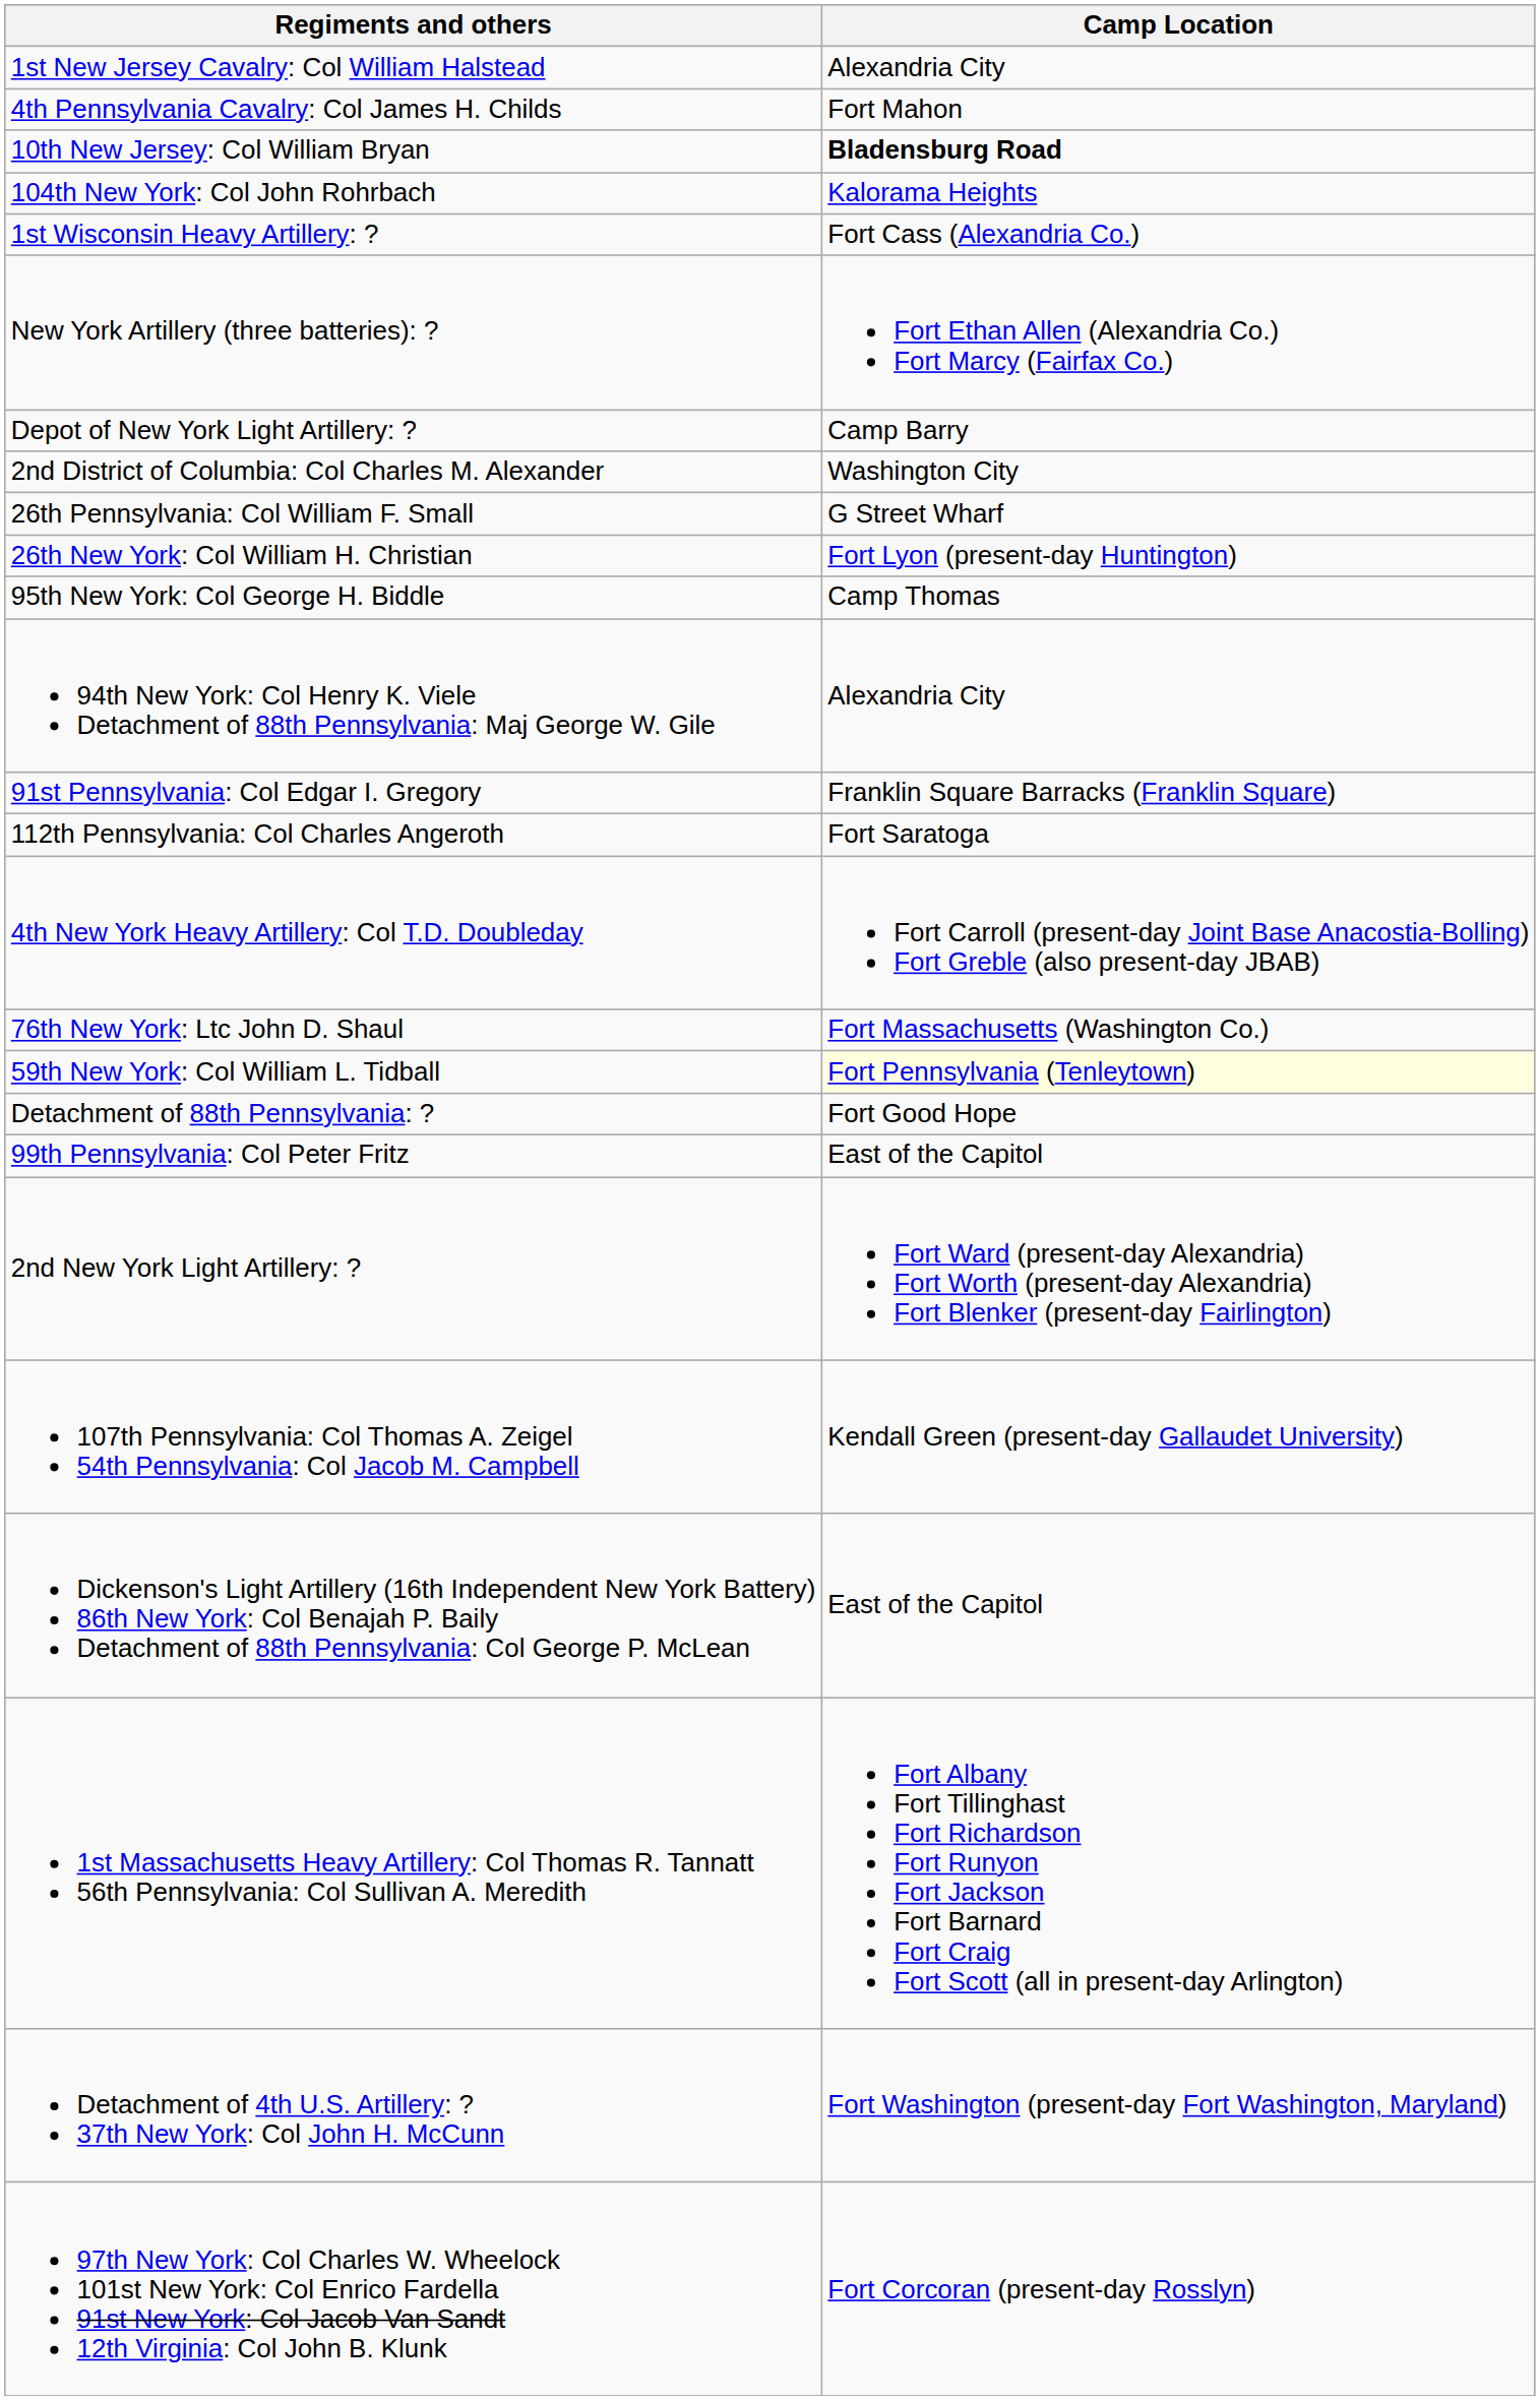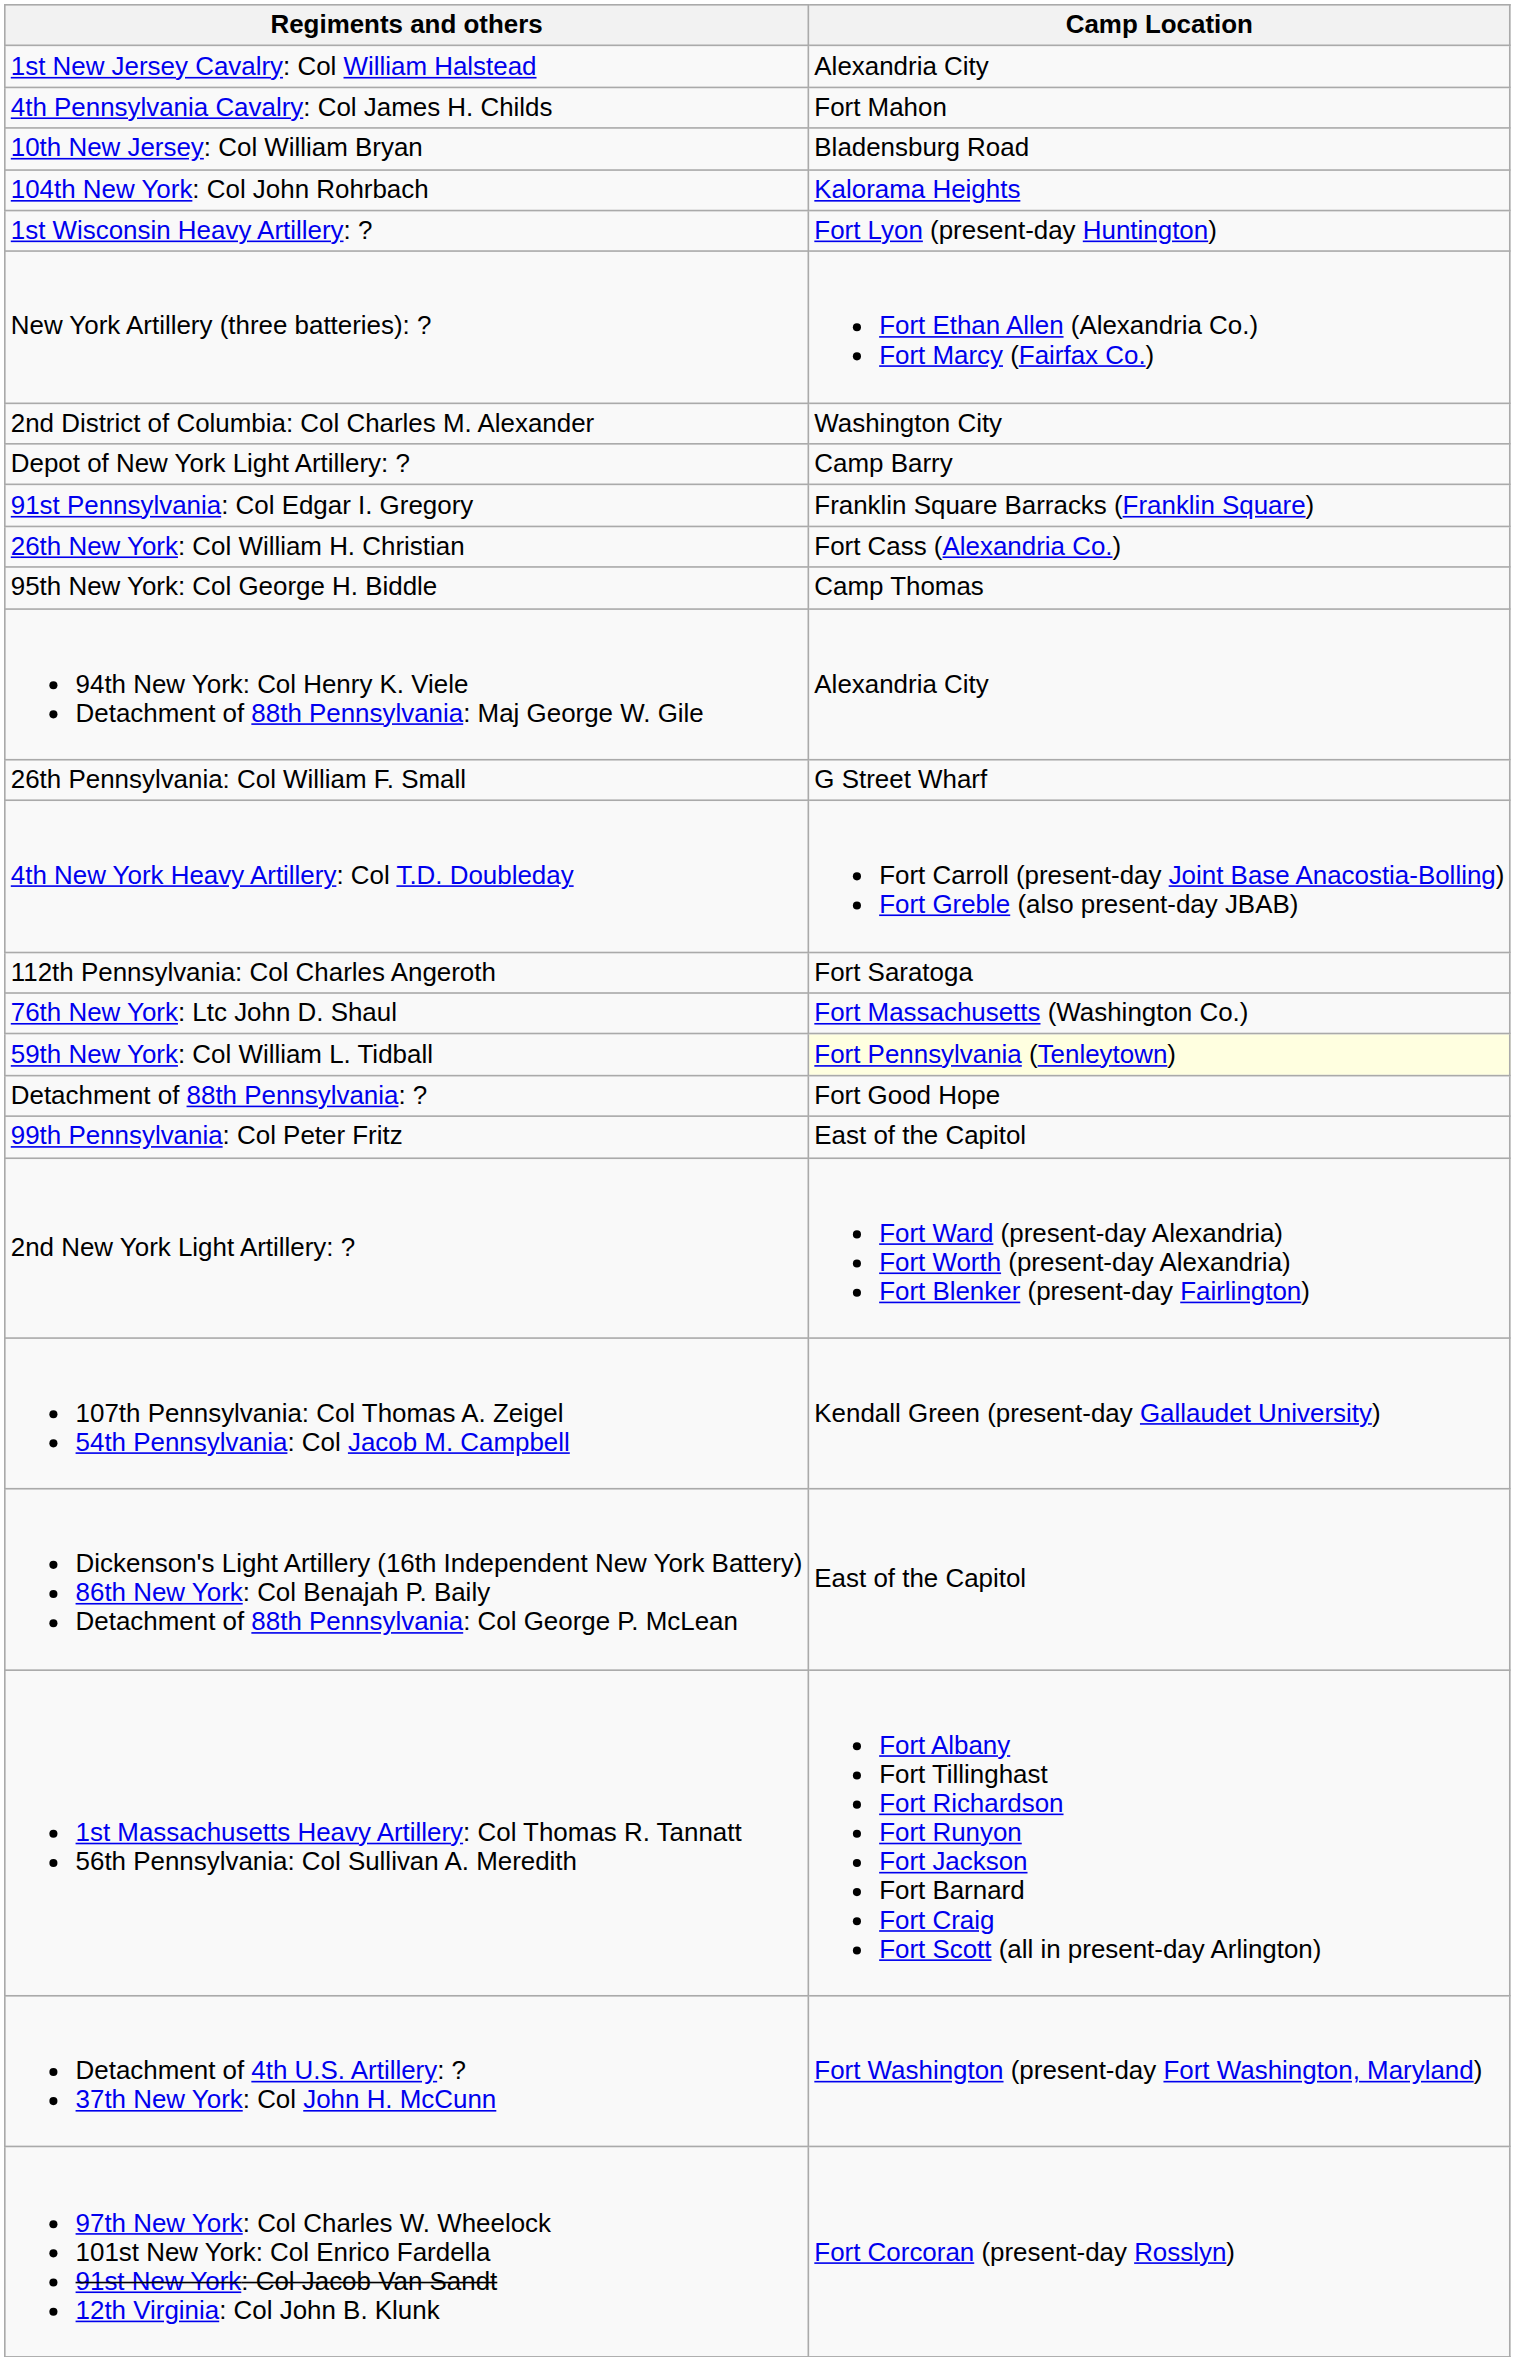10th New Jersey: Col William Bryan | Camp Location: bold -> normal
1st Wisconsin Heavy Artillery: ? | Camp Location: Fort Cass (Alexandria Co.) -> Fort Lyon (present-day Huntington)
rows swapped: Depot of New York Light Artillery: ? <-> 2nd District of Columbia: Col Charles M. Alexander
rows swapped: 26th Pennsylvania: Col William F. Small <-> 91st Pennsylvania: Col Edgar I. Gregory
26th New York: Col William H. Christian | Camp Location: Fort Lyon (present-day Huntington) -> Fort Cass (Alexandria Co.)
rows swapped: 4th New York Heavy Artillery: Col T.D. Doubleday <-> 112th Pennsylvania: Col Charles Angeroth
